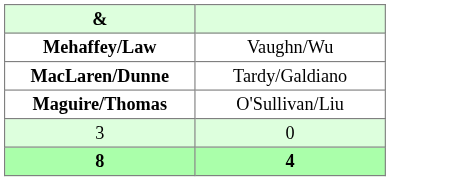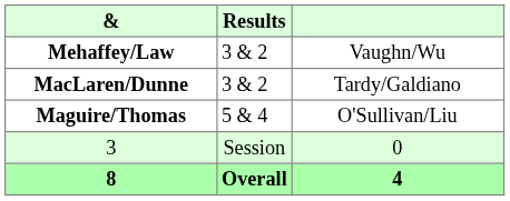+ column: Results | 3 & 2 | 3 & 2 | 5 & 4 | Session | Overall
